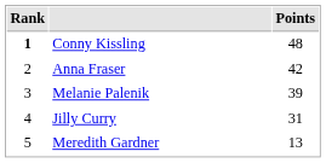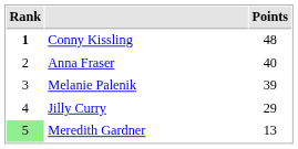Anna Fraser | Points: 42 -> 40
Jilly Curry | Points: 31 -> 29
Meredith Gardner | Rank: no background -> lightgreen background
